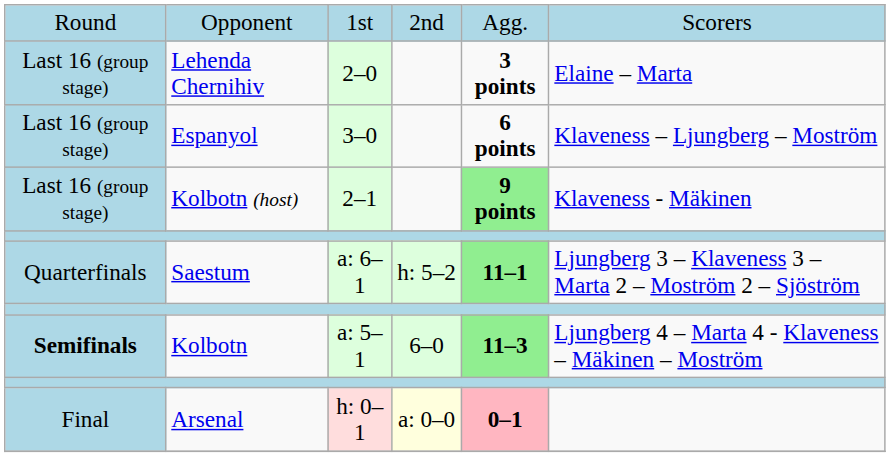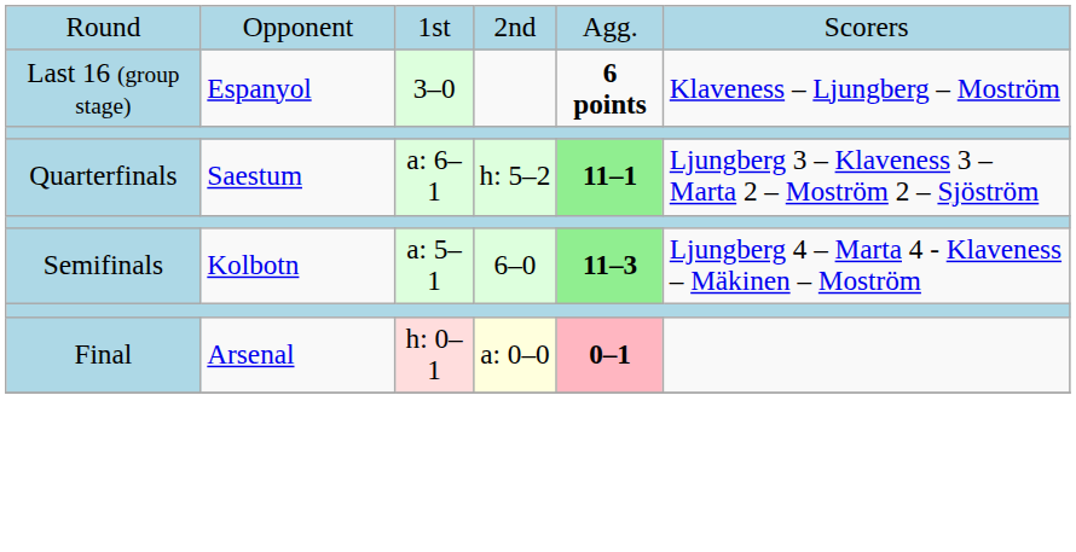- row: Last 16 (group stage) | Lehenda Chernihiv | 2–0 | 3 points | Elaine – Marta
- row: Last 16 (group stage) | Kolbotn (host) | 2–1 | 9 points | Klaveness - Mäkinen
Kolbotn | column 1: bold -> normal
